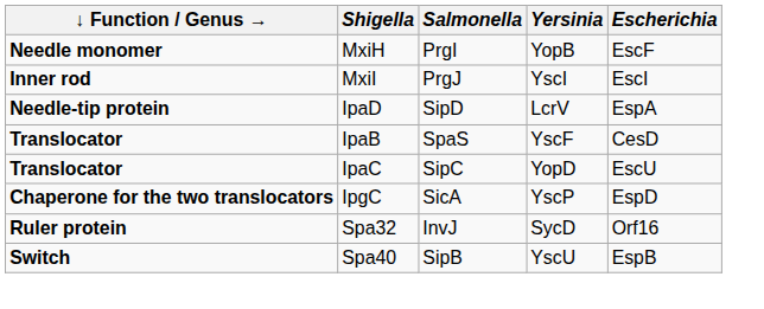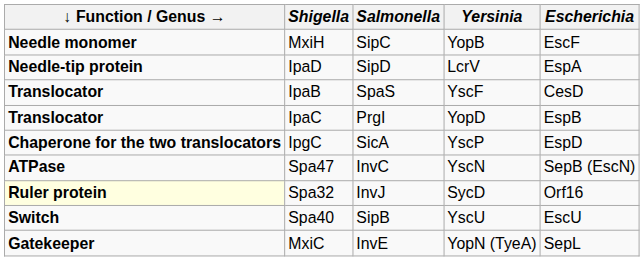MxiH | Salmonella: PrgI -> SipC
- row: Inner rod | MxiI | PrgJ | YscI | EscI
IpaC | Salmonella: SipC -> PrgI
IpaC | Escherichia: EscU -> EspB
+ row: ATPase | Spa47 | InvC | YscN | SepB (EscN)
Spa32 | ↓ Function / Genus →: no background -> lightyellow background
Spa40 | Escherichia: EspB -> EscU
+ row: Gatekeeper | MxiC | InvE | YopN (TyeA) | SepL
